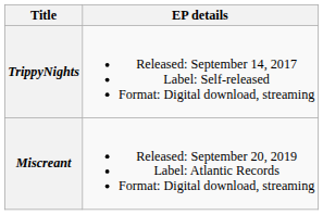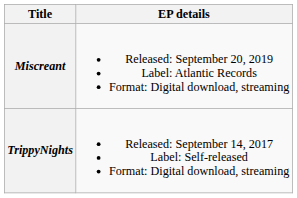rows swapped: TrippyNights <-> Miscreant
